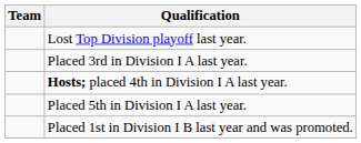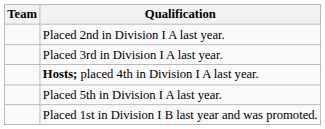- row: Lost Top Division playoff last year.
+ row: Placed 2nd in Division I A last year.
